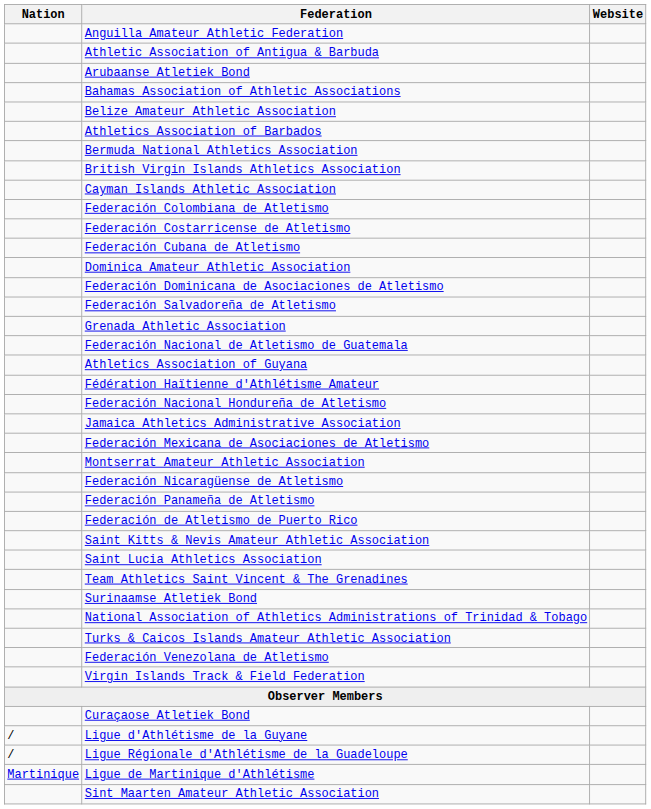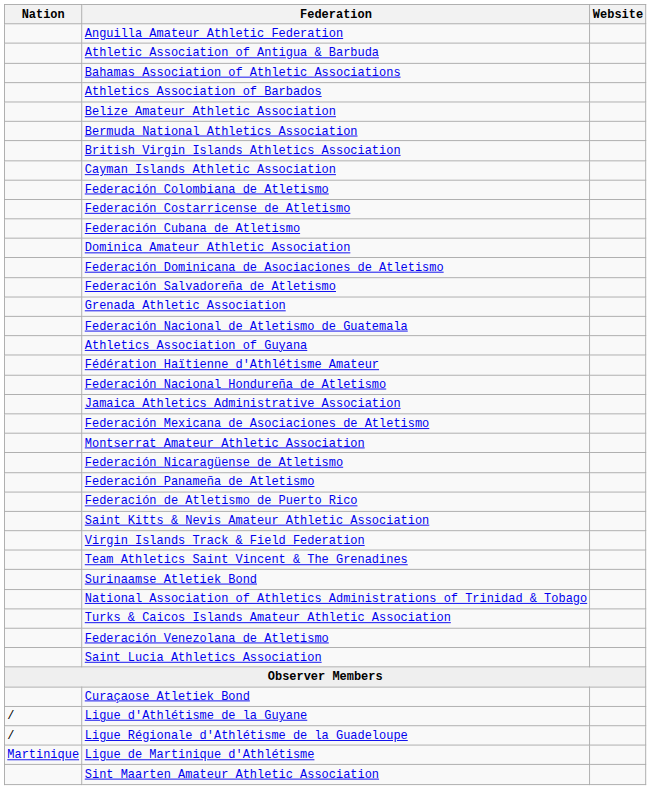- row: Arubaanse Atletiek Bond
rows swapped: Athletics Association of Barbados <-> Belize Amateur Athletic Association
rows swapped: Saint Lucia Athletics Association <-> Virgin Islands Track & Field Federation
